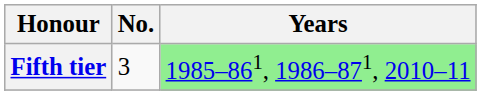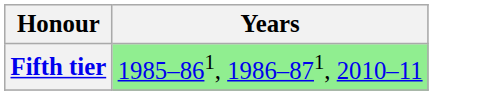- column: No. | 3
